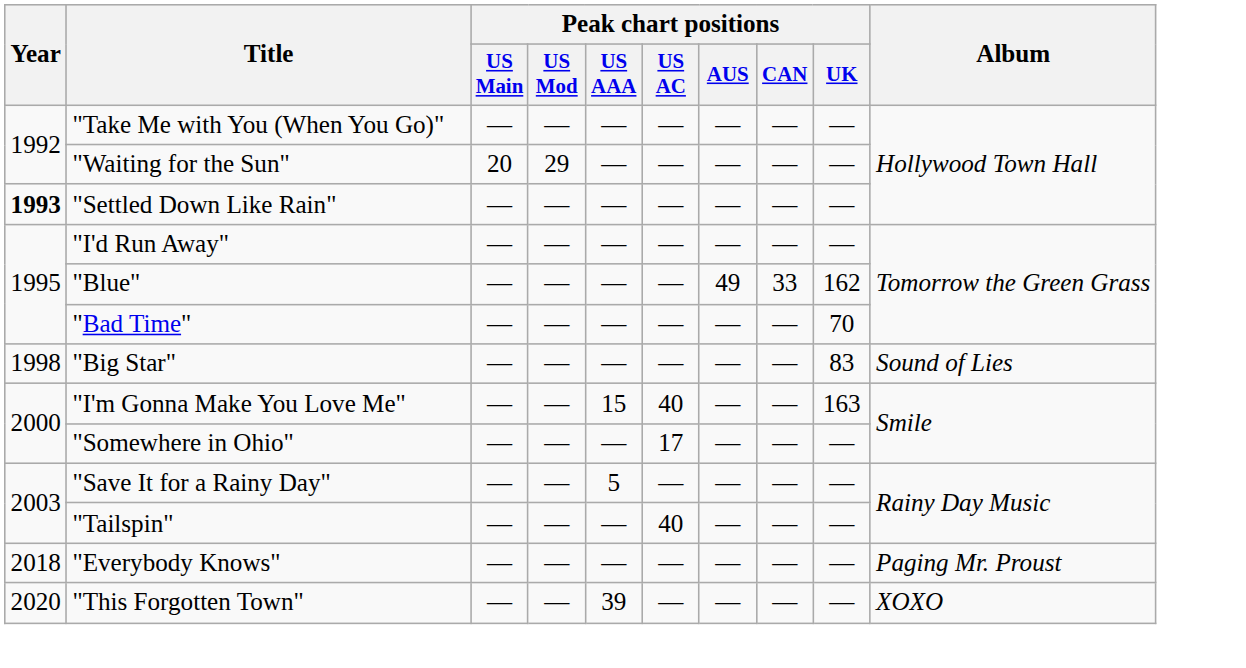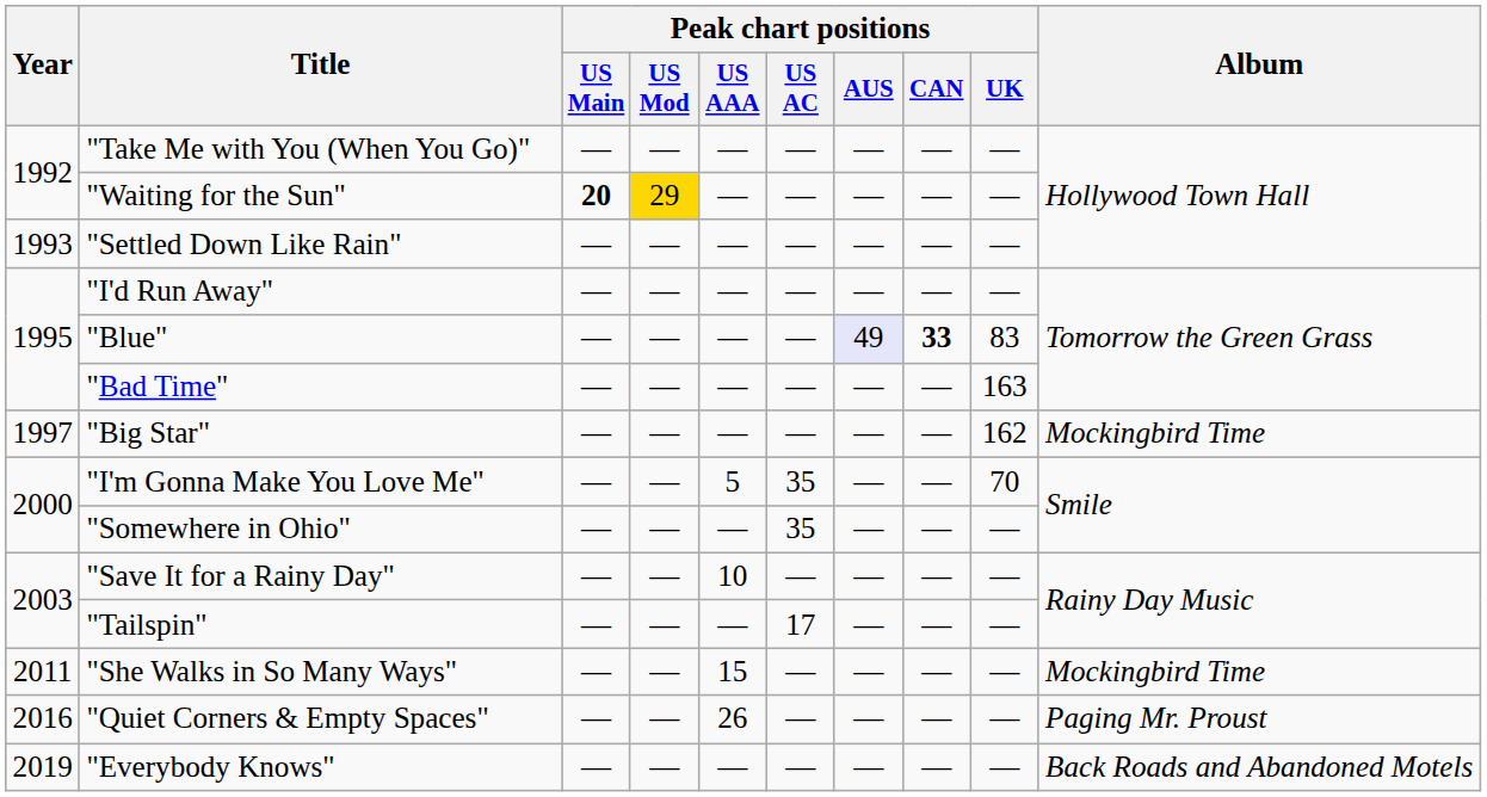"Waiting for the Sun" | Peak chart positions / US Main: normal -> bold
"Waiting for the Sun" | Peak chart positions / US Mod: no background -> gold background
"Settled Down Like Rain" | Year: bold -> normal
"Blue" | Peak chart positions / AUS: no background -> lavender background
"Blue" | Peak chart positions / CAN: normal -> bold
"Blue" | Peak chart positions / UK: 162 -> 83
"Bad Time" | Peak chart positions / UK: 70 -> 163
"Big Star" | Year: 1998 -> 1997
"Big Star" | Peak chart positions / UK: 83 -> 162
"Big Star" | Album: Sound of Lies -> Mockingbird Time
"I'm Gonna Make You Love Me" | Peak chart positions / US AAA: 15 -> 5
"I'm Gonna Make You Love Me" | Peak chart positions / US AC: 40 -> 35
"I'm Gonna Make You Love Me" | Peak chart positions / UK: 163 -> 70
"Somewhere in Ohio" | Peak chart positions / US AC: 17 -> 35
"Save It for a Rainy Day" | Peak chart positions / US AAA: 5 -> 10
"Tailspin" | Peak chart positions / US AC: 40 -> 17
+ row: 2011 | "She Walks in So Many Ways" | — | — | 15 | — | — | — | — | Mockingbird Time
+ row: 2016 | "Quiet Corners & Empty Spaces" | — | — | 26 | — | — | — | — | Paging Mr. Proust
"Everybody Knows" | Year: 2018 -> 2019
"Everybody Knows" | Album: Paging Mr. Proust -> Back Roads and Abandoned Motels
- row: 2020 | "This Forgotten Town" | — | — | 39 | — | — | — | — | XOXO
